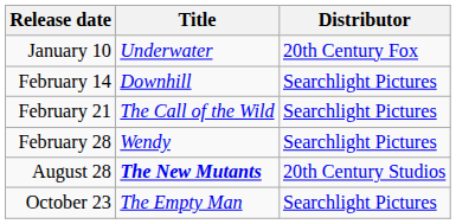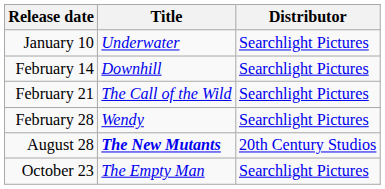January 10 | Distributor: 20th Century Fox -> Searchlight Pictures
